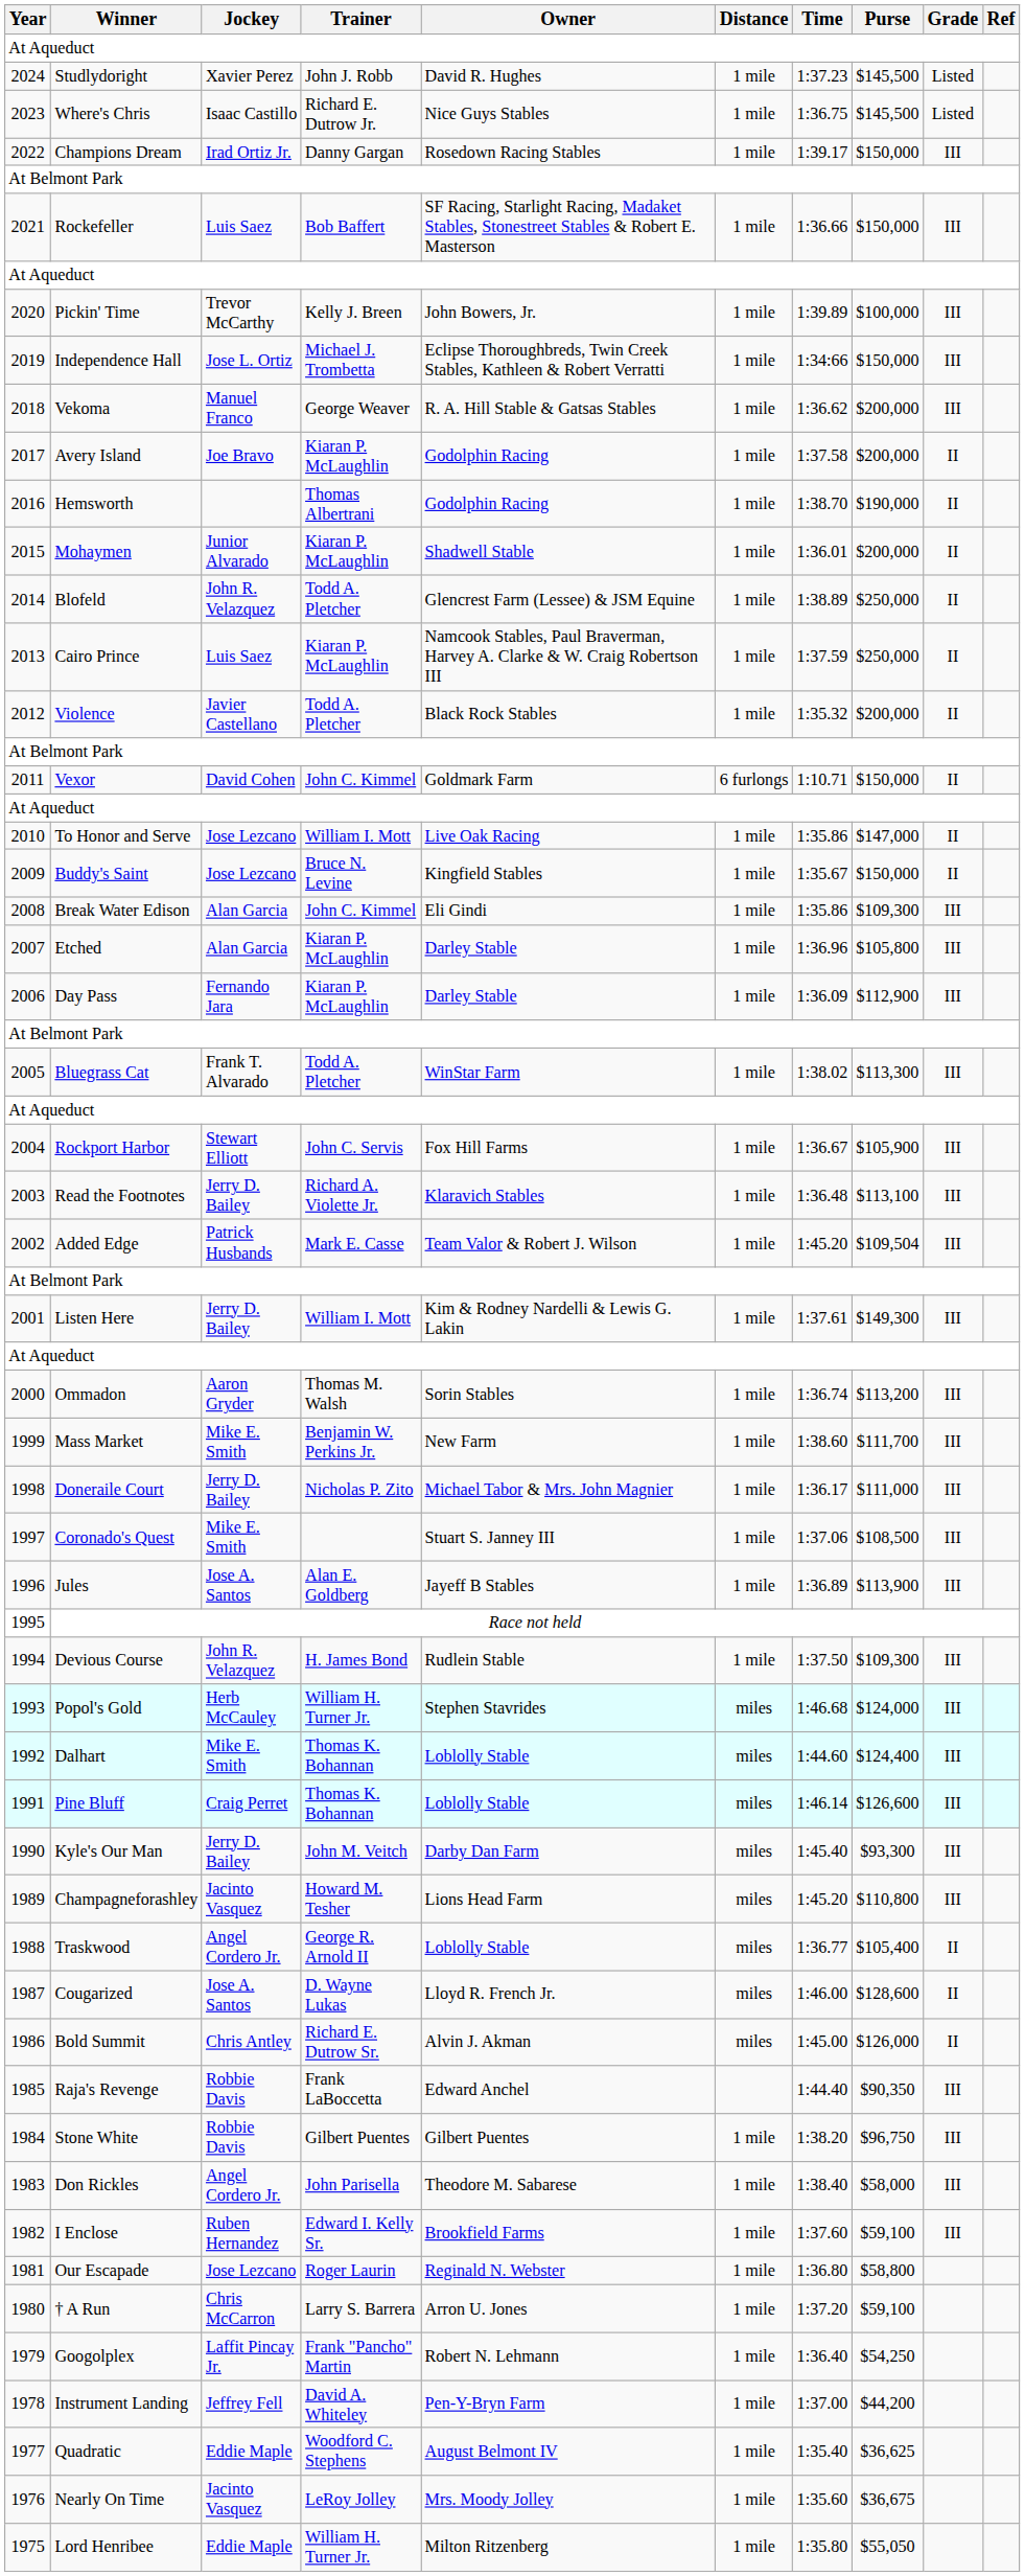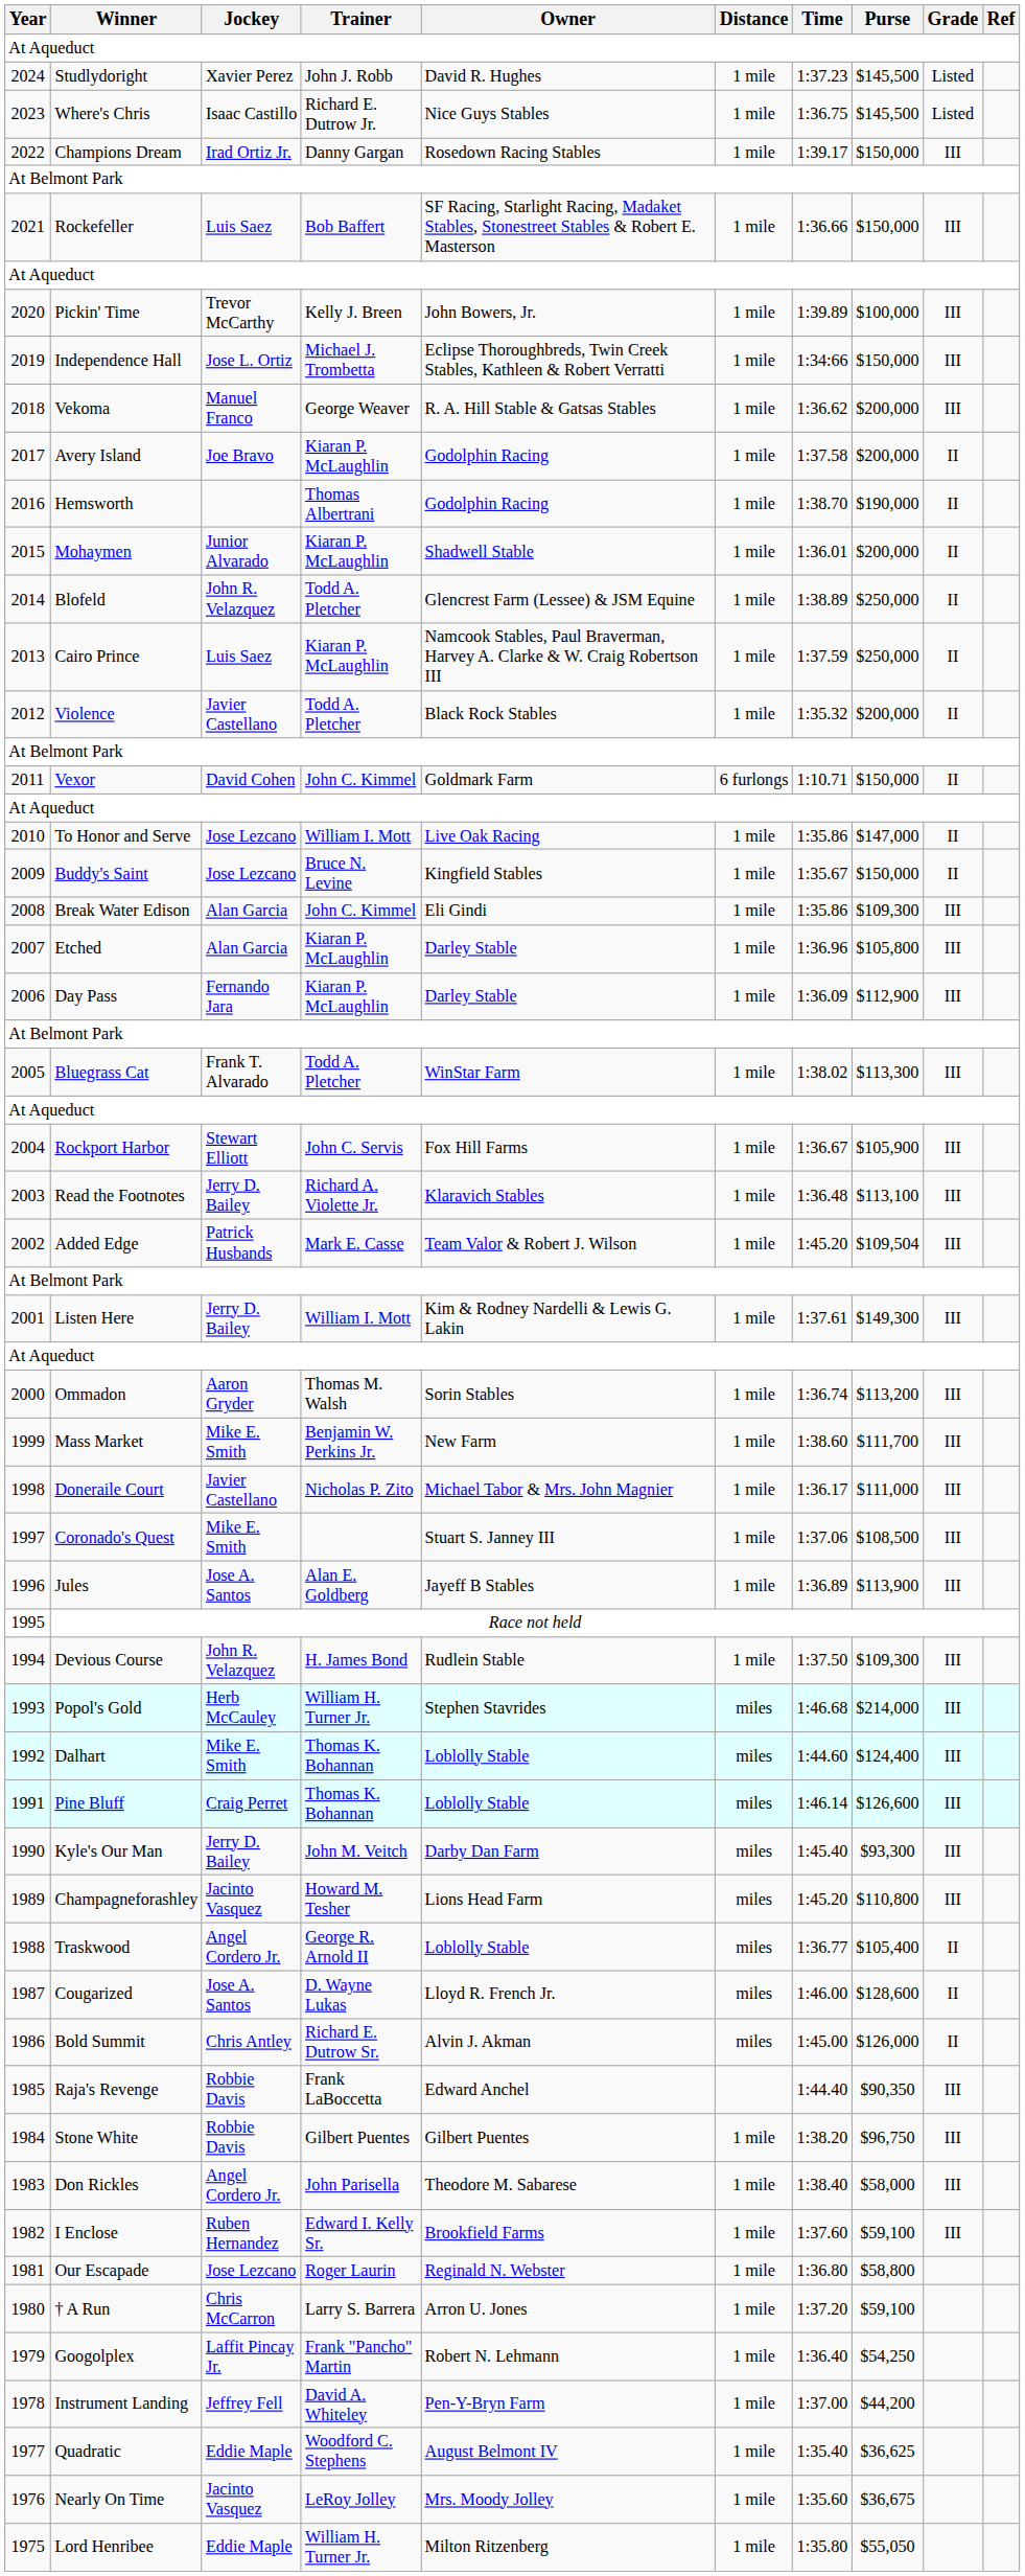1998 | Jockey: Jerry D. Bailey -> Javier Castellano
1993 | Purse: $124,000 -> $214,000
